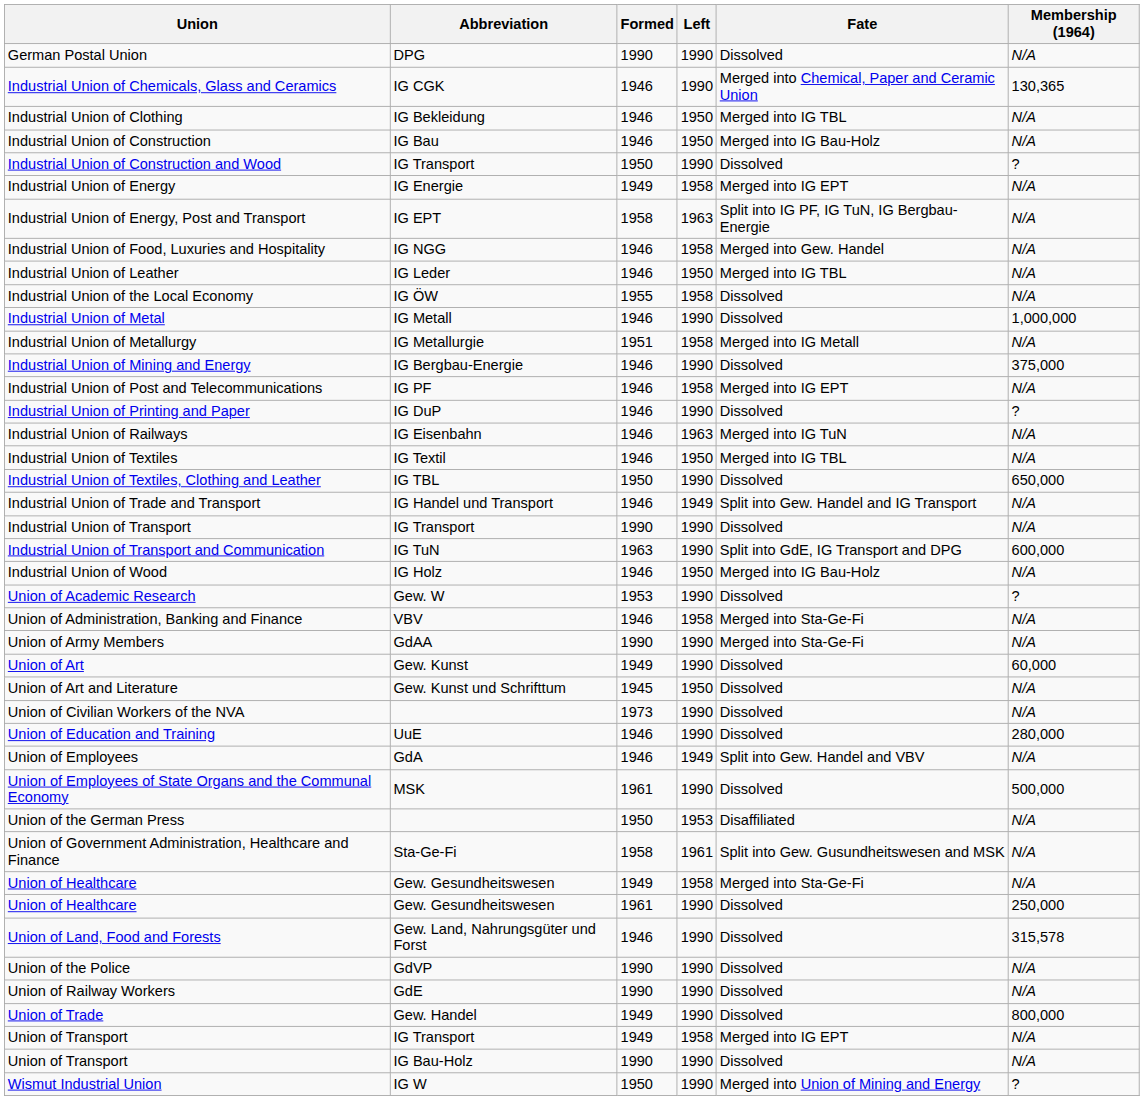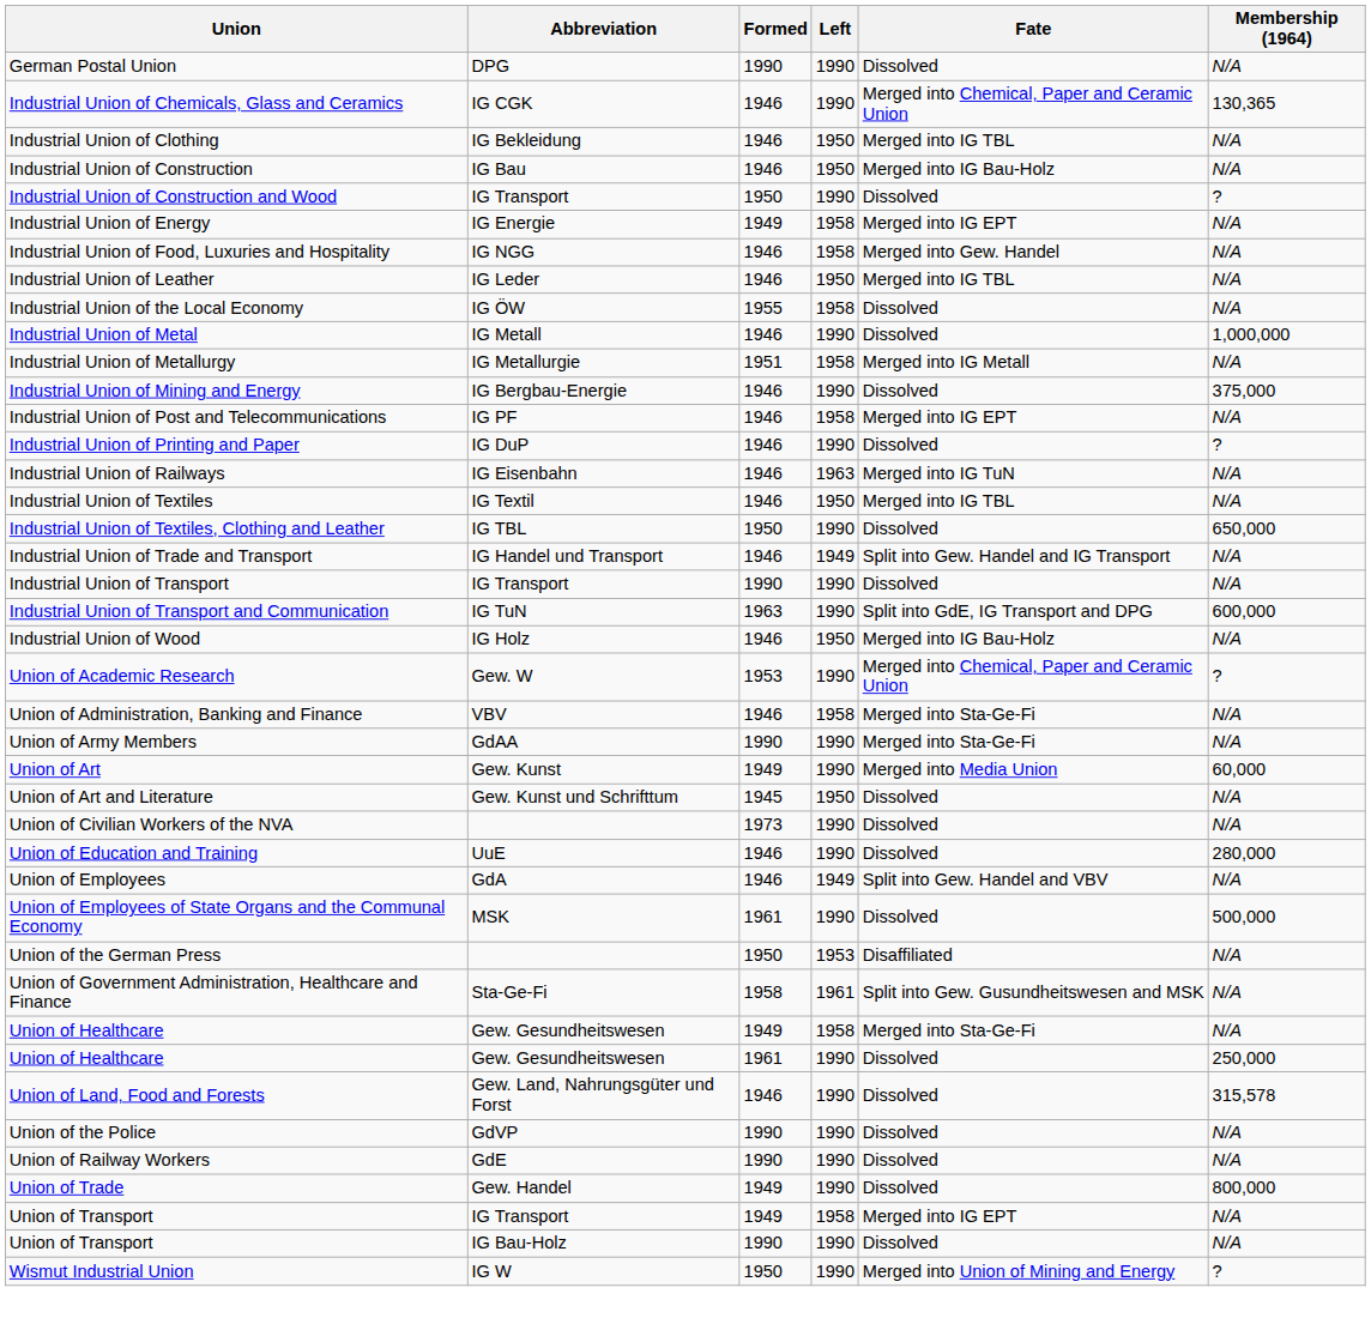- row: Industrial Union of Energy, Post and Transport | IG EPT | 1958 | 1963 | Split into IG PF, IG TuN, IG Bergbau-Energie | N/A
Union of Academic Research | Fate: Dissolved -> Merged into Chemical, Paper and Ceramic Union
Union of Art | Fate: Dissolved -> Merged into Media Union
